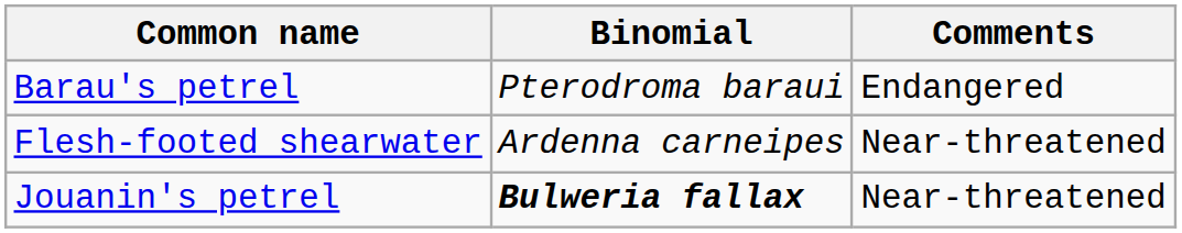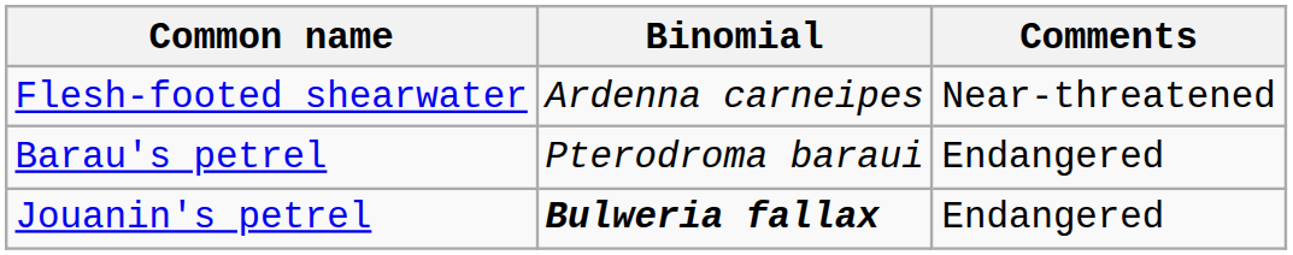rows swapped: Barau's petrel <-> Flesh-footed shearwater
Jouanin's petrel | Comments: Near-threatened -> Endangered
